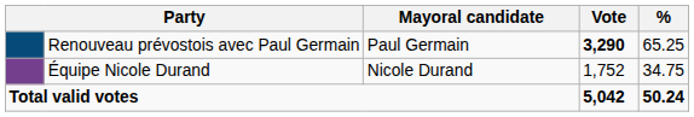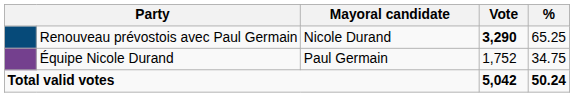Renouveau prévostois avec Paul Germain | Mayoral candidate: Paul Germain -> Nicole Durand
Équipe Nicole Durand | Mayoral candidate: Nicole Durand -> Paul Germain
